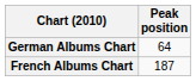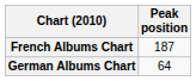rows swapped: French Albums Chart <-> German Albums Chart
